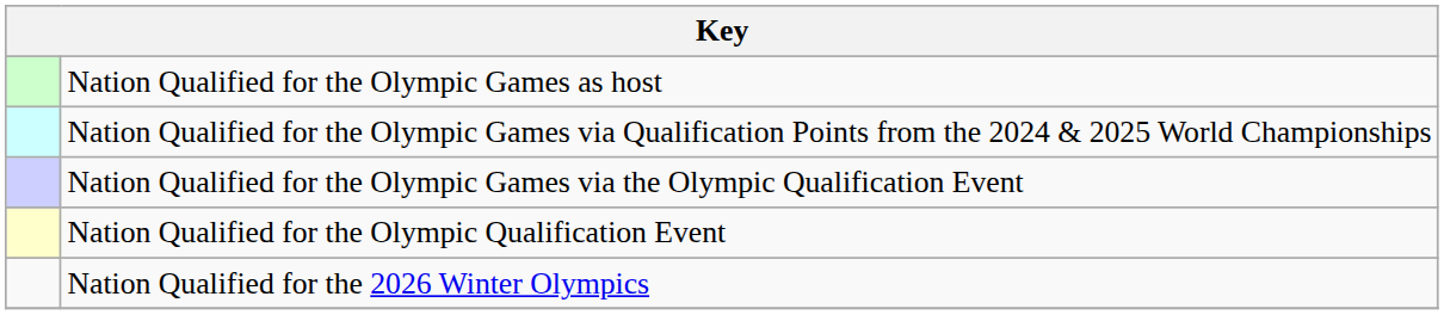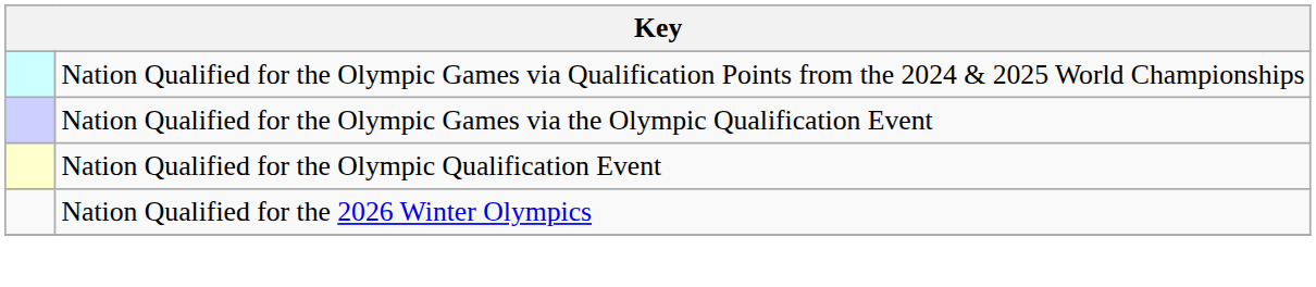- row: Nation Qualified for the Olympic Games as host
